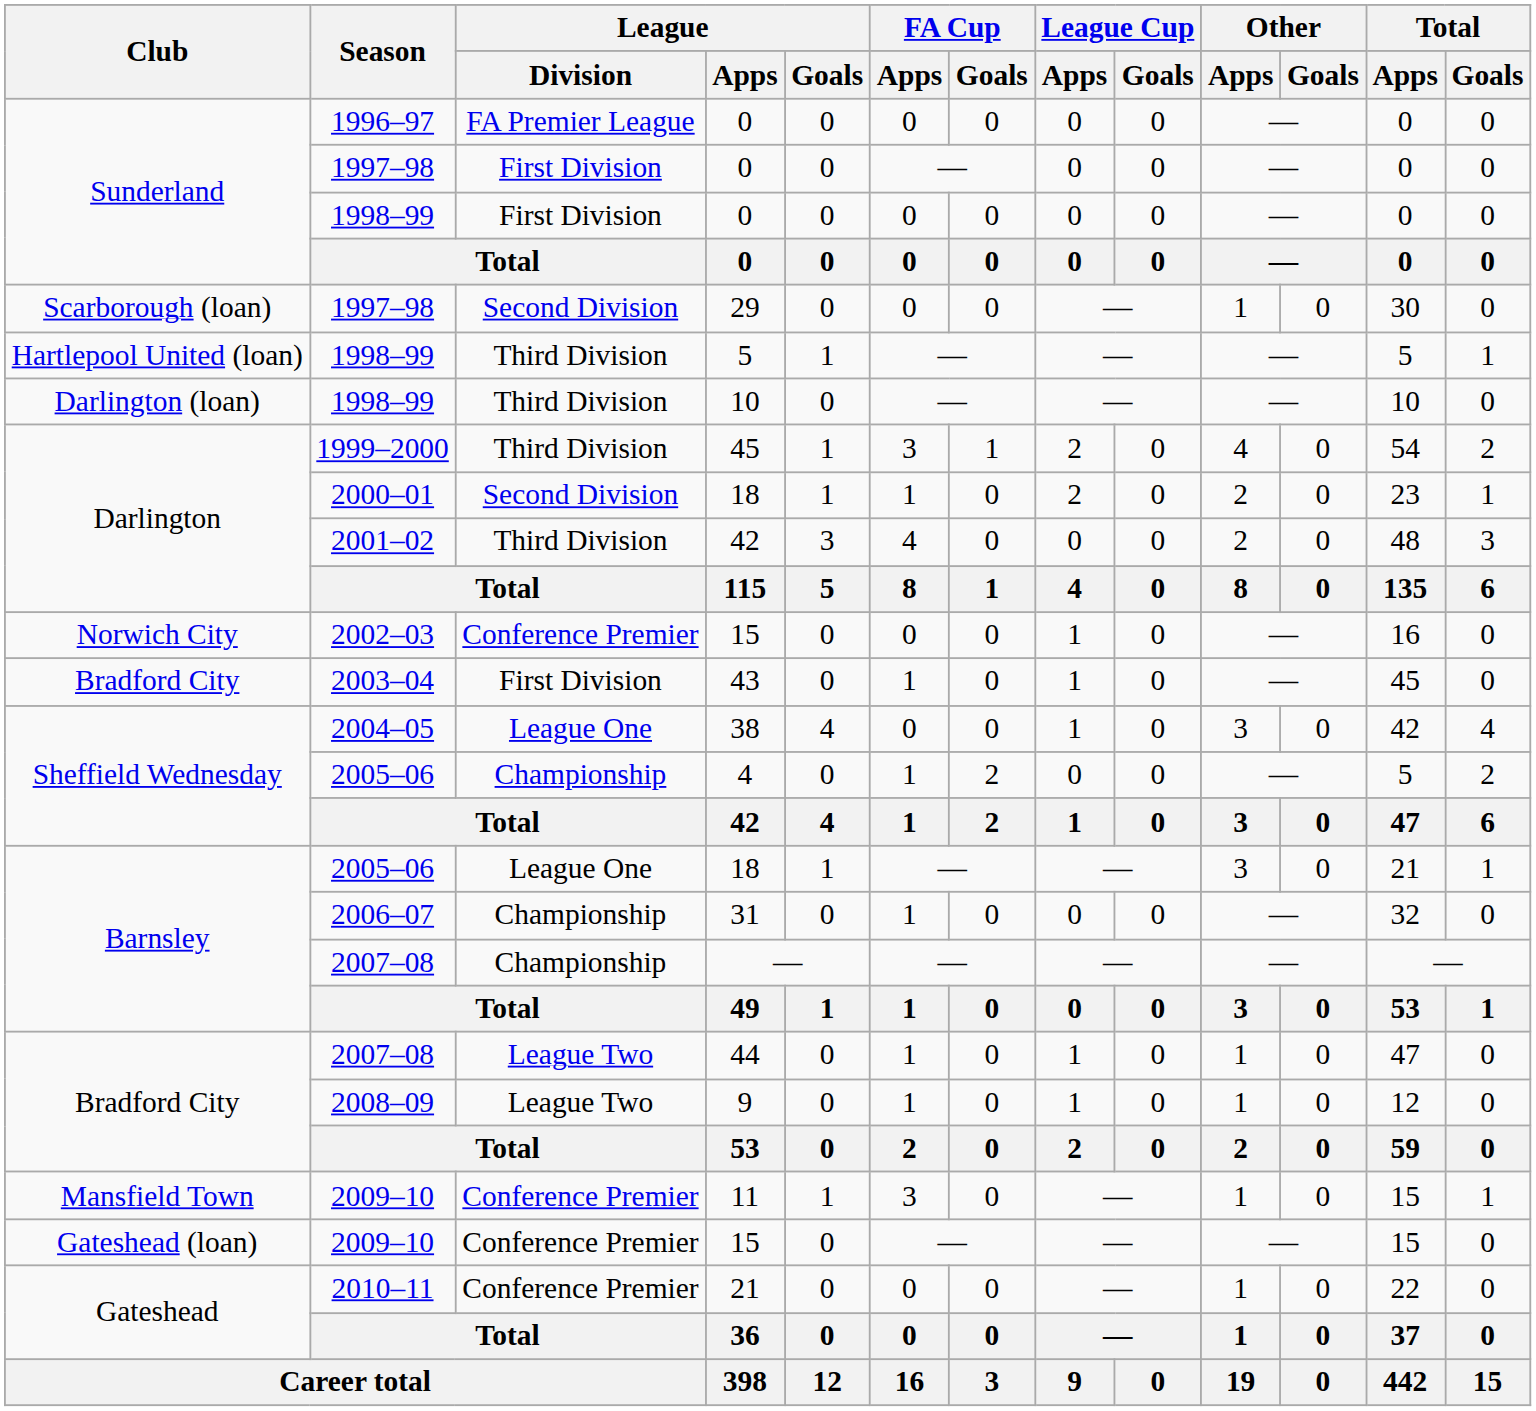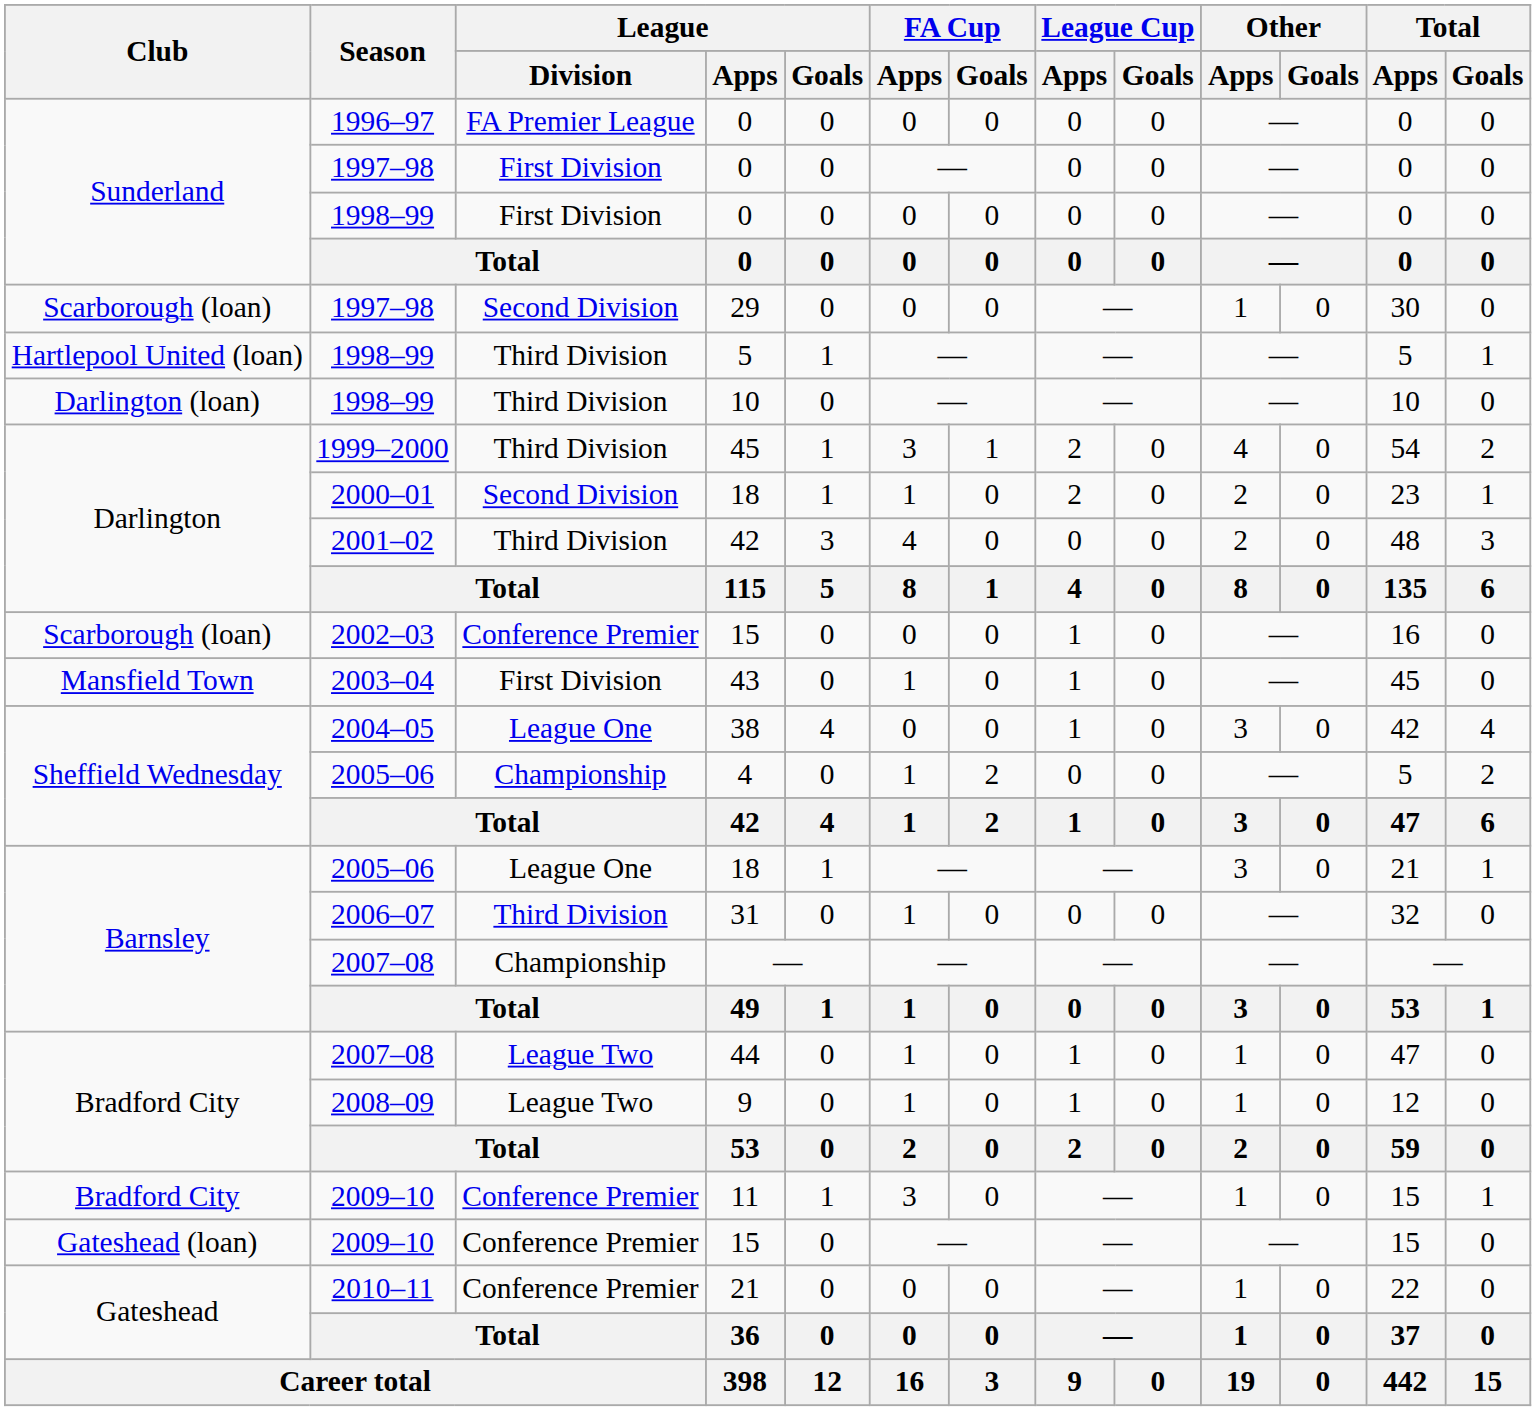2002–03 / 15 | Club: Norwich City -> Scarborough (loan)
43 | Club: Bradford City -> Mansfield Town
31 | League / Division: Championship -> Third Division
11 | Club: Mansfield Town -> Bradford City
